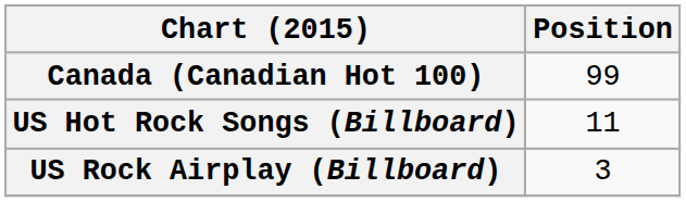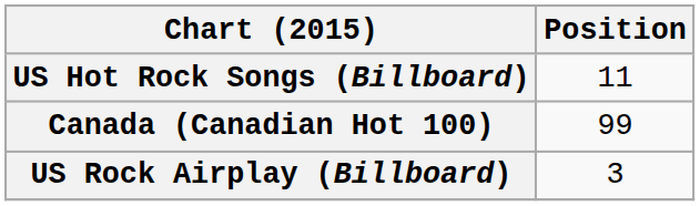rows swapped: Canada (Canadian Hot 100) <-> US Hot Rock Songs (Billboard)
